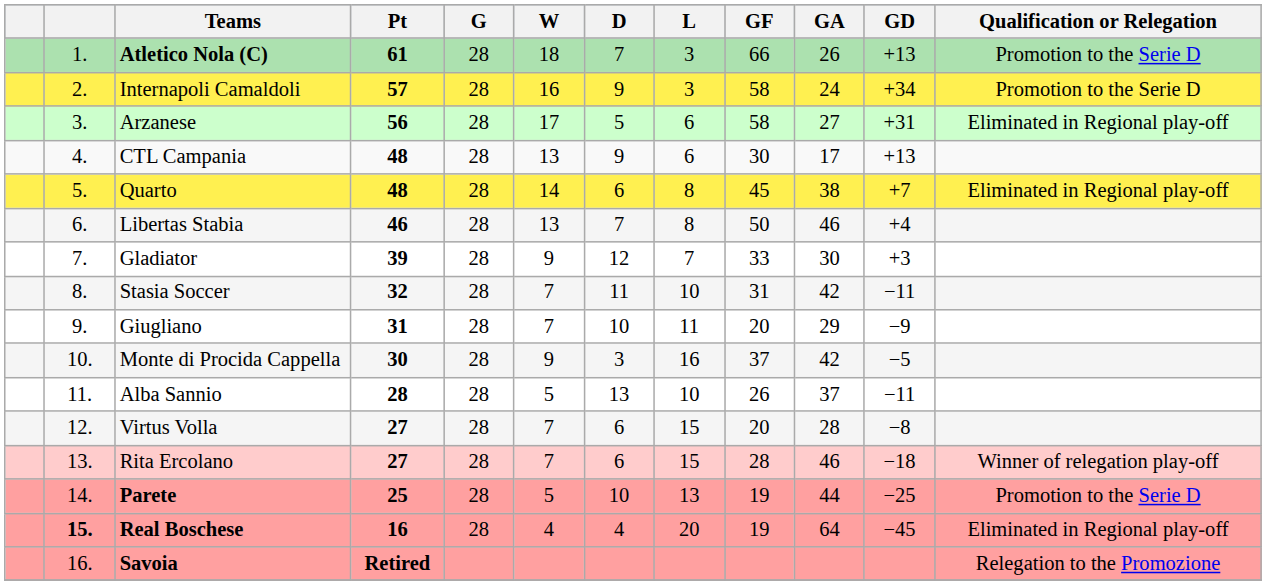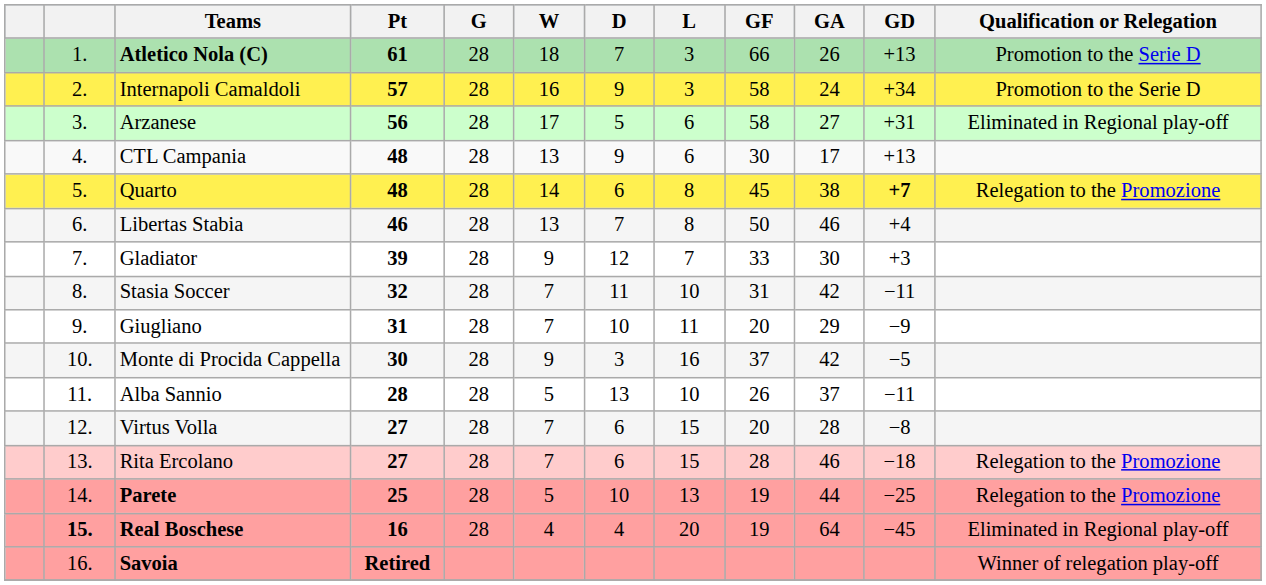Quarto | GD: normal -> bold
Quarto | Qualification or Relegation: Eliminated in Regional play-off -> Relegation to the Promozione
Rita Ercolano | Qualification or Relegation: Winner of relegation play-off -> Relegation to the Promozione
Parete | Qualification or Relegation: Promotion to the Serie D -> Relegation to the Promozione
Savoia | Qualification or Relegation: Relegation to the Promozione -> Winner of relegation play-off
